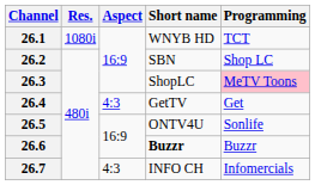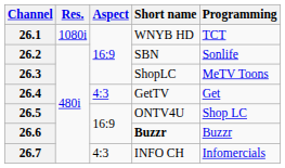26.2 | Programming: Shop LC -> Sonlife
26.3 | Programming: pink background -> no background
26.5 | Programming: Sonlife -> Shop LC
